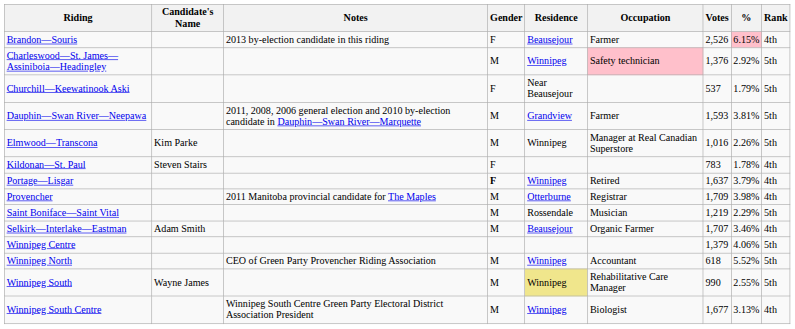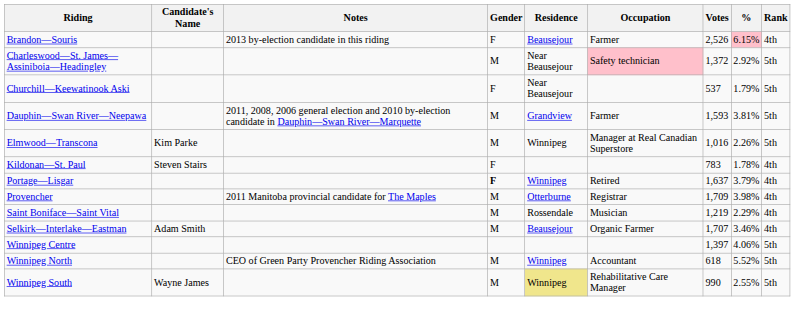Charleswood—St. James—Assiniboia—Headingley | Residence: Winnipeg -> Near Beausejour
Charleswood—St. James—Assiniboia—Headingley | Votes: 1,376 -> 1,372
Saint Boniface—Saint Vital | Rank: 5th -> 4th
Winnipeg Centre | Votes: 1,379 -> 1,397
- row: Winnipeg South Centre | Winnipeg South Centre Green Party Electoral District Association President | M | Winnipeg | Biologist | 1,677 | 3.13% | 4th
